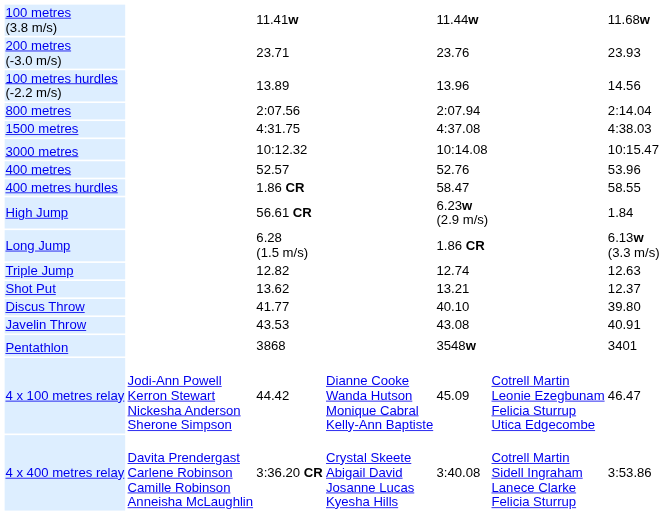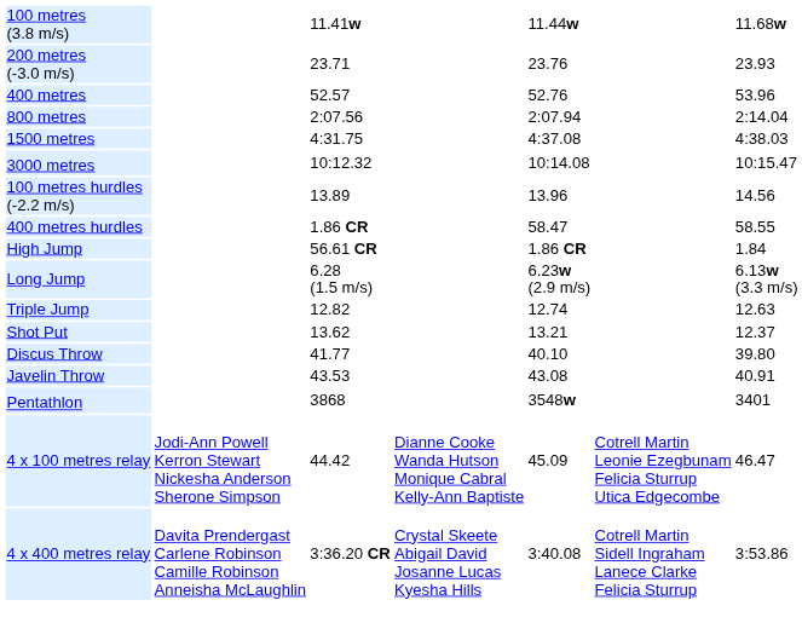rows swapped: 400 metres <-> 100 metres hurdles (-2.2 m/s)
High Jump | column 5: 6.23w (2.9 m/s) -> 1.86 CR
Long Jump | column 5: 1.86 CR -> 6.23w (2.9 m/s)
